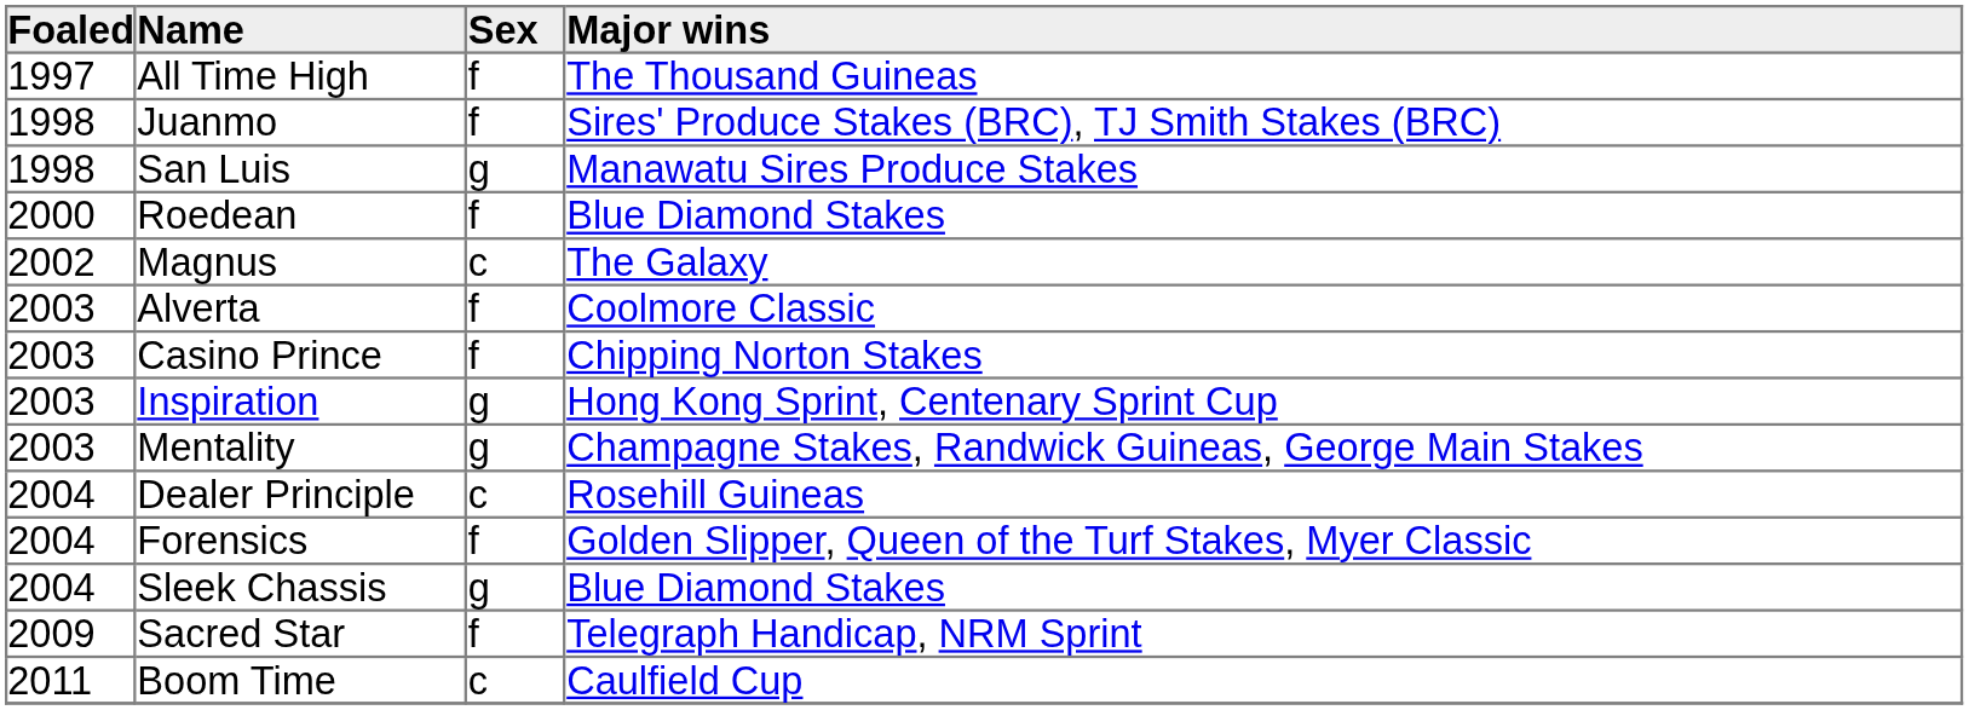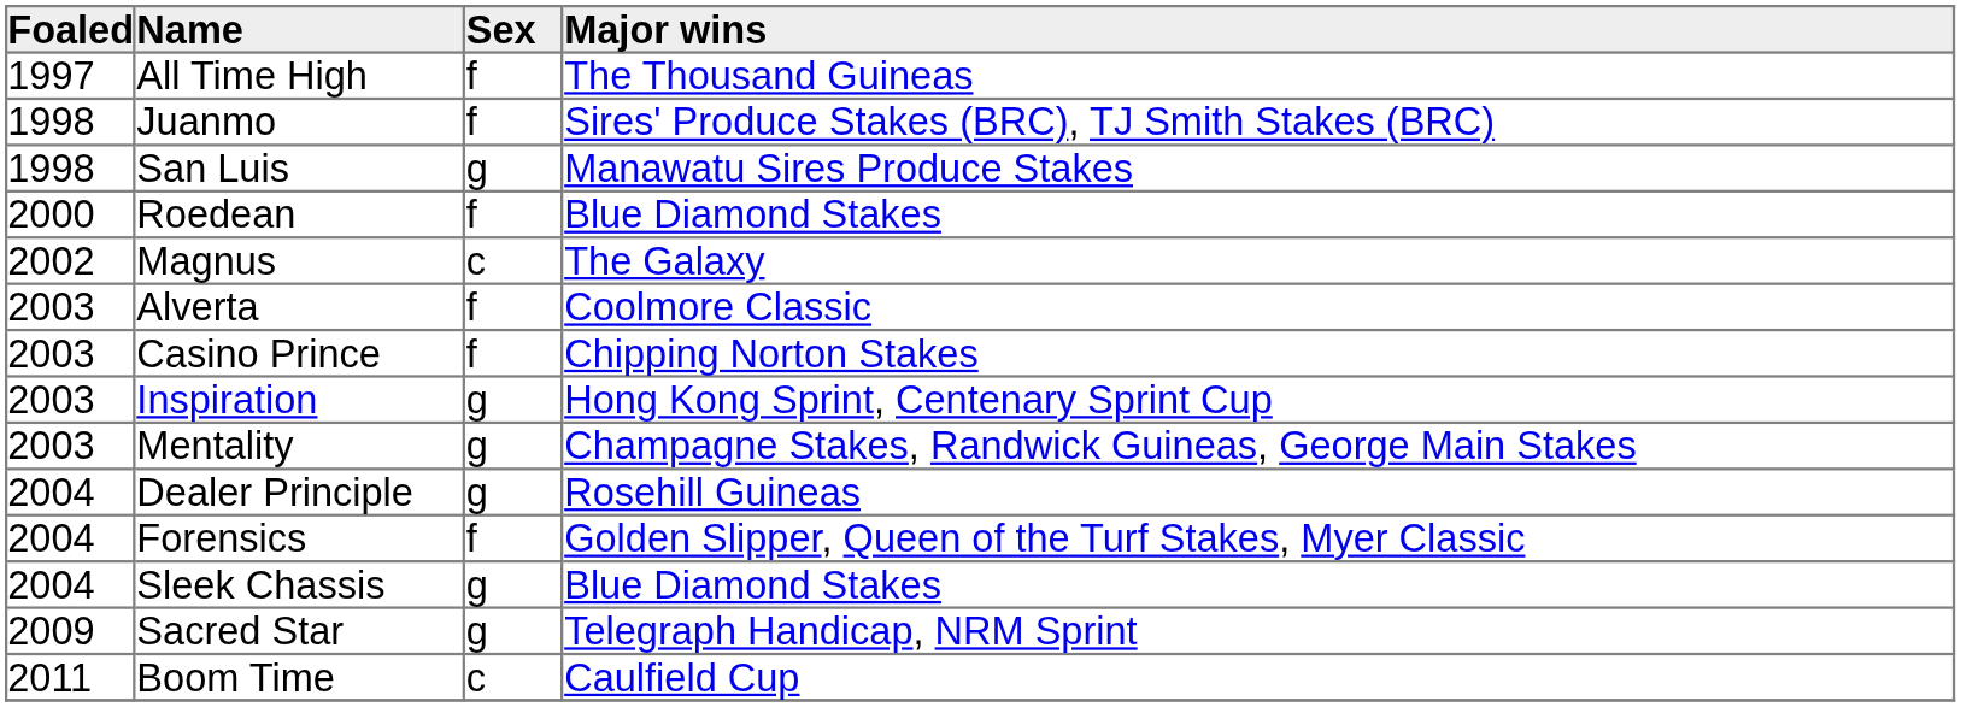Dealer Principle | Sex: c -> g
Sacred Star | Sex: f -> g
